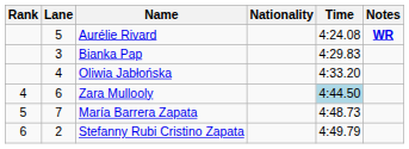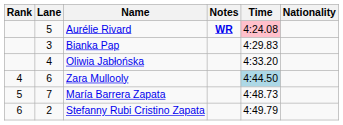columns swapped: Nationality <-> Notes
Aurélie Rivard | Time: no background -> pink background
